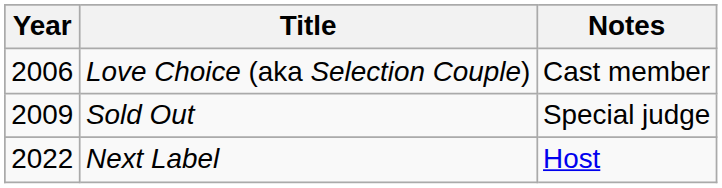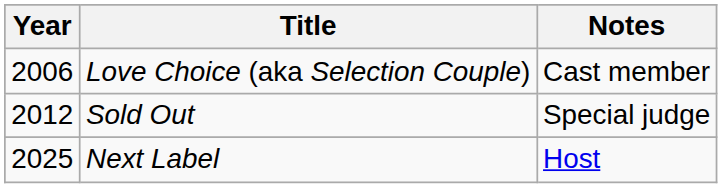Sold Out | Year: 2009 -> 2012
Next Label | Year: 2022 -> 2025
